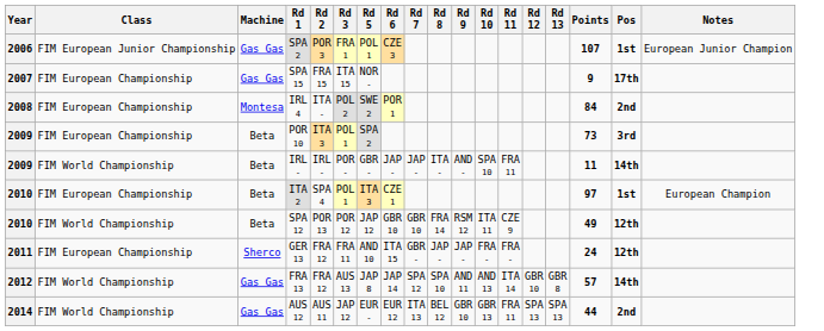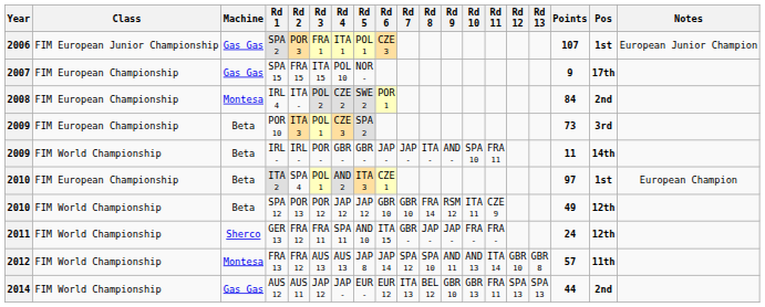+ column: Rd 4 | ITA 1 | POL 10 | CZE 2 | CZE 3 | GBR - | AND 2 | JAP 12 | SPA 11 | AUS 13 | JAP -
GER 13 | Class: FIM European Championship -> FIM World Championship
FRA 13 | Machine: Gas Gas -> Montesa
FRA 13 | Pos: 14th -> 11th
